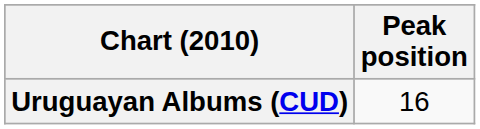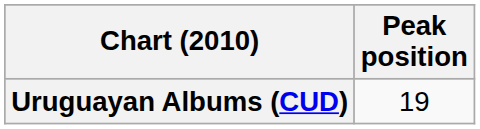Uruguayan Albums (CUD) | Peak position: 16 -> 19
